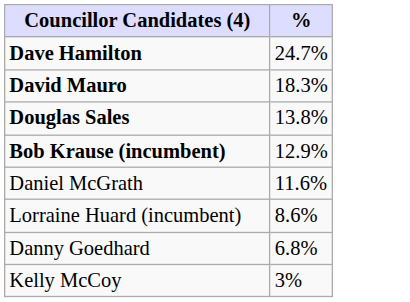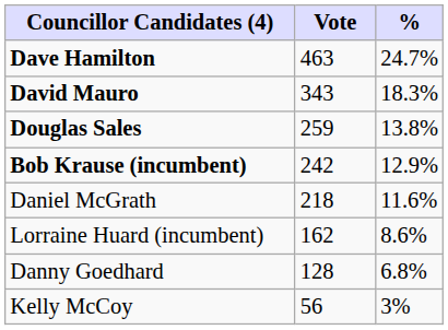+ column: Vote | 463 | 343 | 259 | 242 | 218 | 162 | 128 | 56
